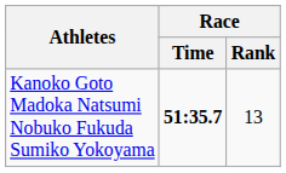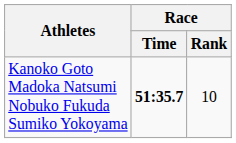Kanoko Goto Madoka Natsumi Nobuko Fukuda Sumiko Yokoyama | Race / Rank: 13 -> 10
